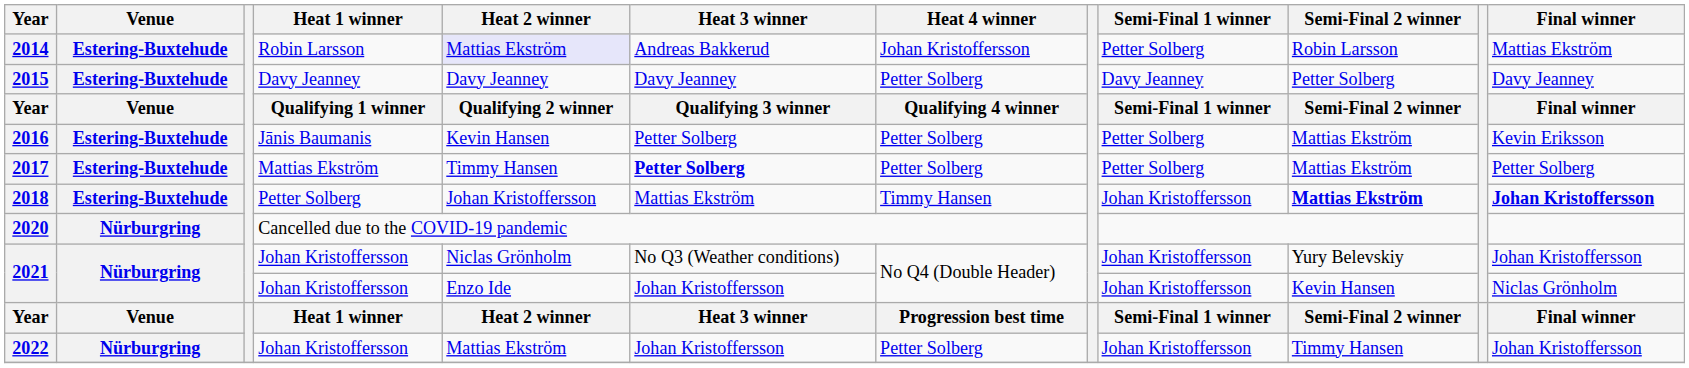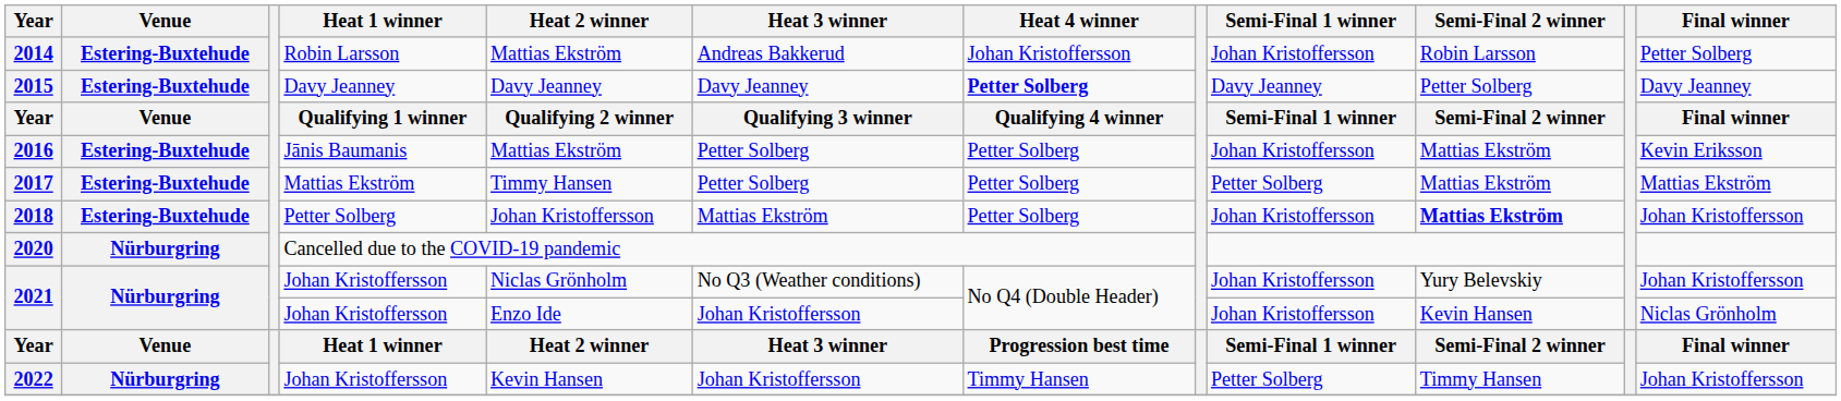2014 | Heat 2 winner: lavender background -> no background
2014 | Semi-Final 1 winner: Petter Solberg -> Johan Kristoffersson
2014 | Final winner: Mattias Ekström -> Petter Solberg
2015 | Heat 4 winner: normal -> bold
2016 | Heat 2 winner: Kevin Hansen -> Mattias Ekström
2016 | Semi-Final 1 winner: Petter Solberg -> Johan Kristoffersson
2017 | Heat 3 winner: bold -> normal
2017 | Final winner: Petter Solberg -> Mattias Ekström
2018 | Heat 4 winner: Timmy Hansen -> Petter Solberg
2018 | Final winner: bold -> normal
2022 | Heat 2 winner: Mattias Ekström -> Kevin Hansen
2022 | Heat 4 winner: Petter Solberg -> Timmy Hansen
2022 | Semi-Final 1 winner: Johan Kristoffersson -> Petter Solberg
